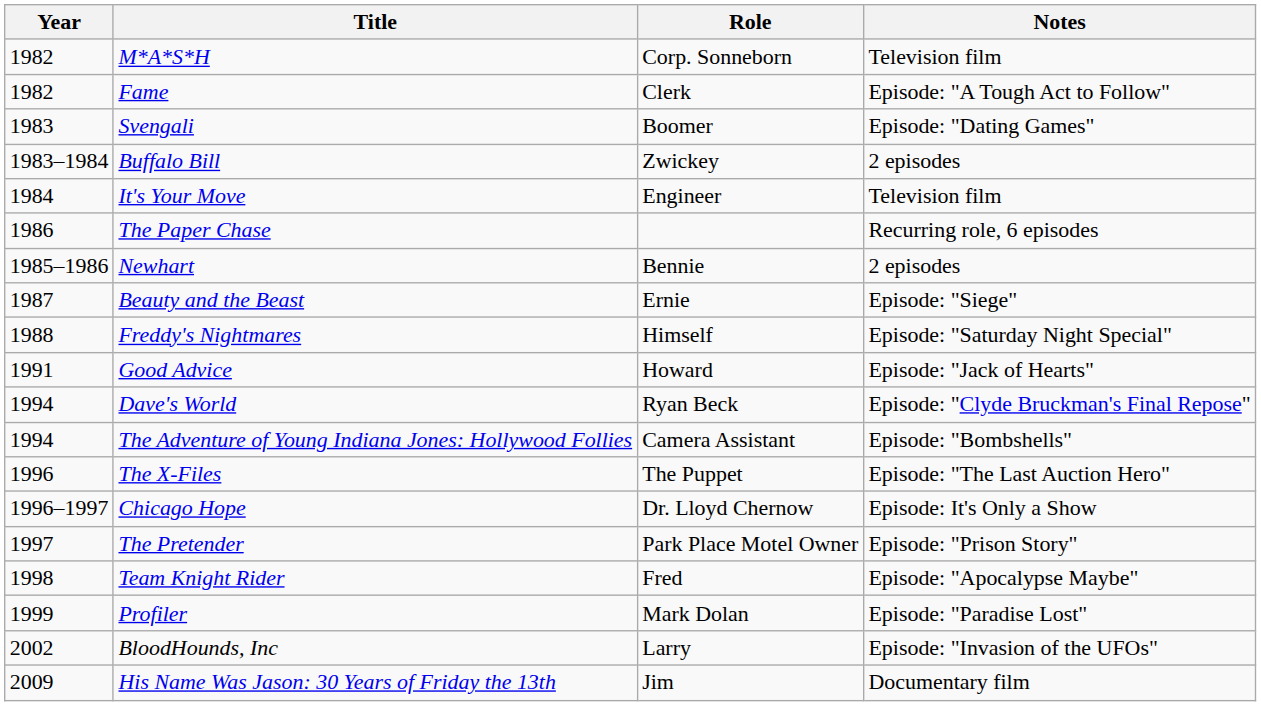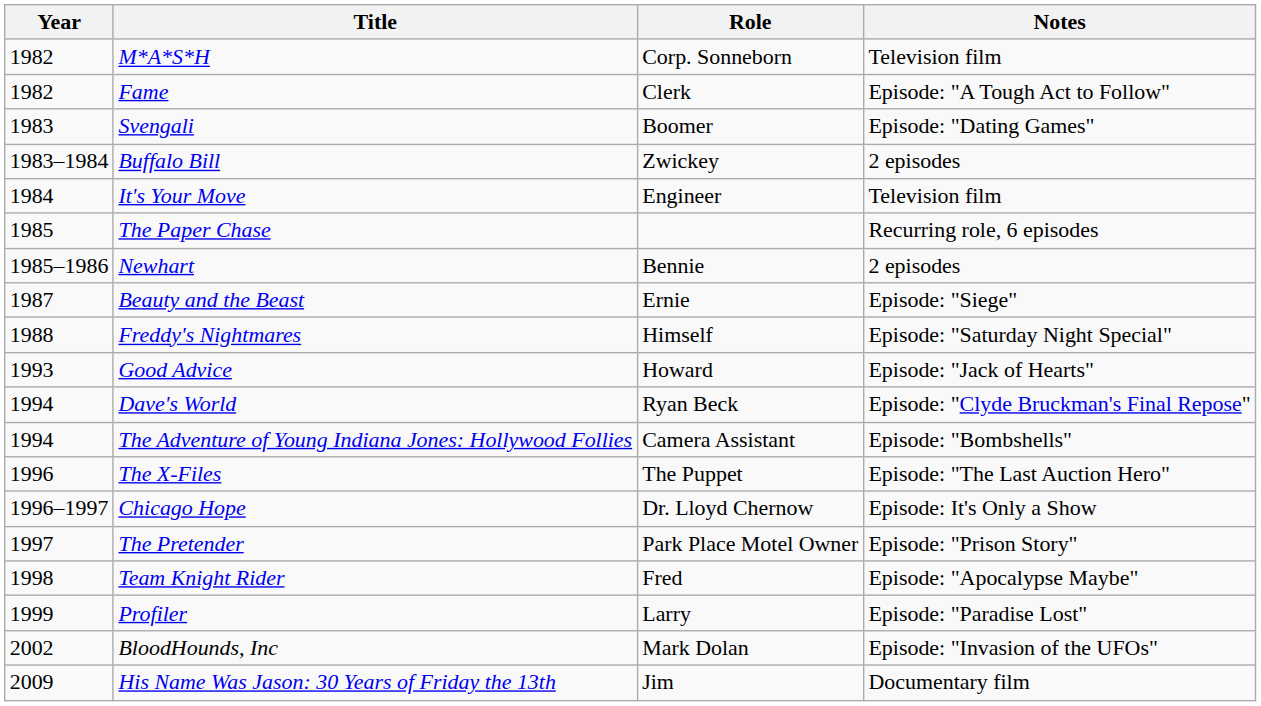The Paper Chase | Year: 1986 -> 1985
Good Advice | Year: 1991 -> 1993
Profiler | Role: Mark Dolan -> Larry
BloodHounds, Inc | Role: Larry -> Mark Dolan
